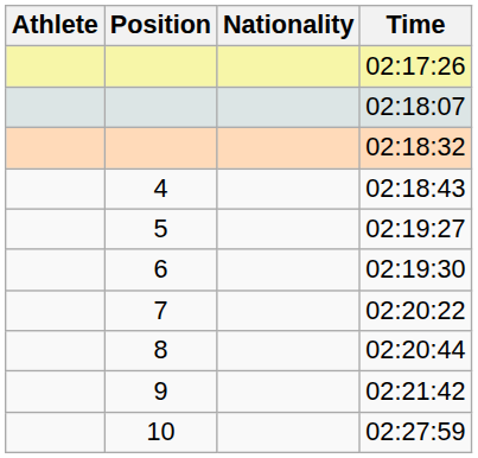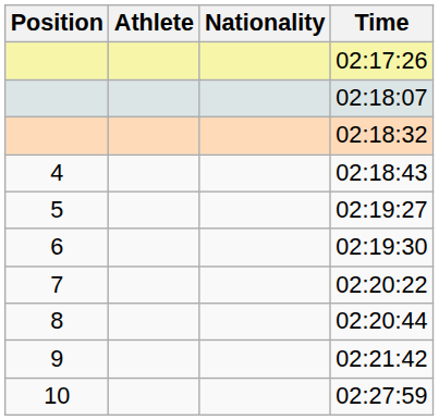columns swapped: Position <-> Athlete
